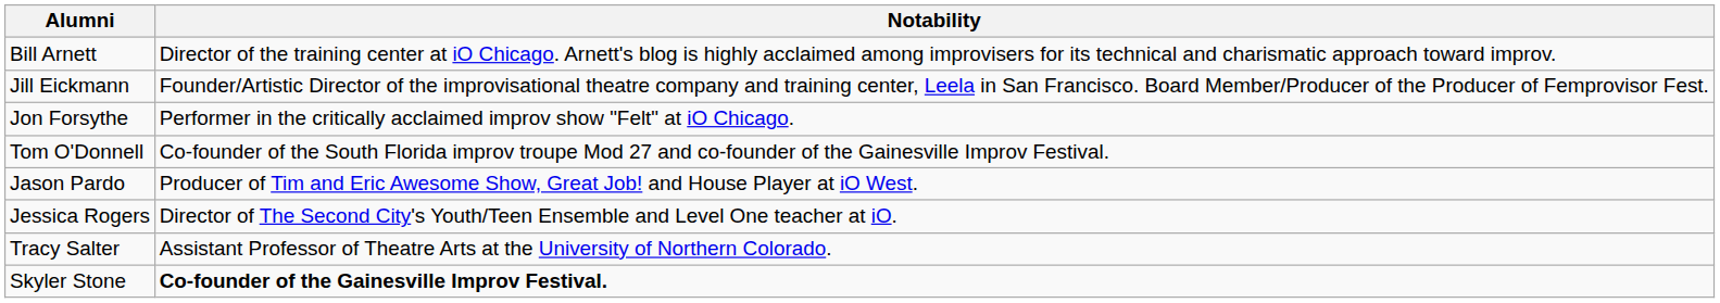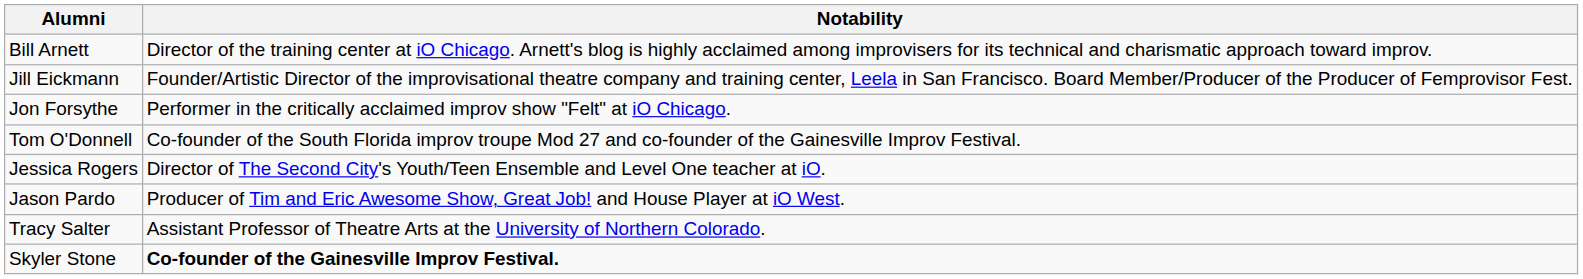rows swapped: Jason Pardo <-> Jessica Rogers
